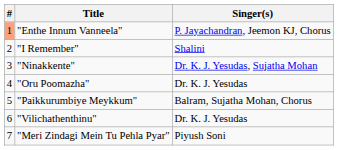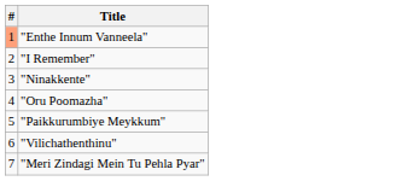- column: Singer(s) | P. Jayachandran, Jeemon KJ, Chorus | Shalini | Dr. K. J. Yesudas, Sujatha Mohan | Dr. K. J. Yesudas | Balram, Sujatha Mohan, Chorus | Dr. K. J. Yesudas | Piyush Soni
